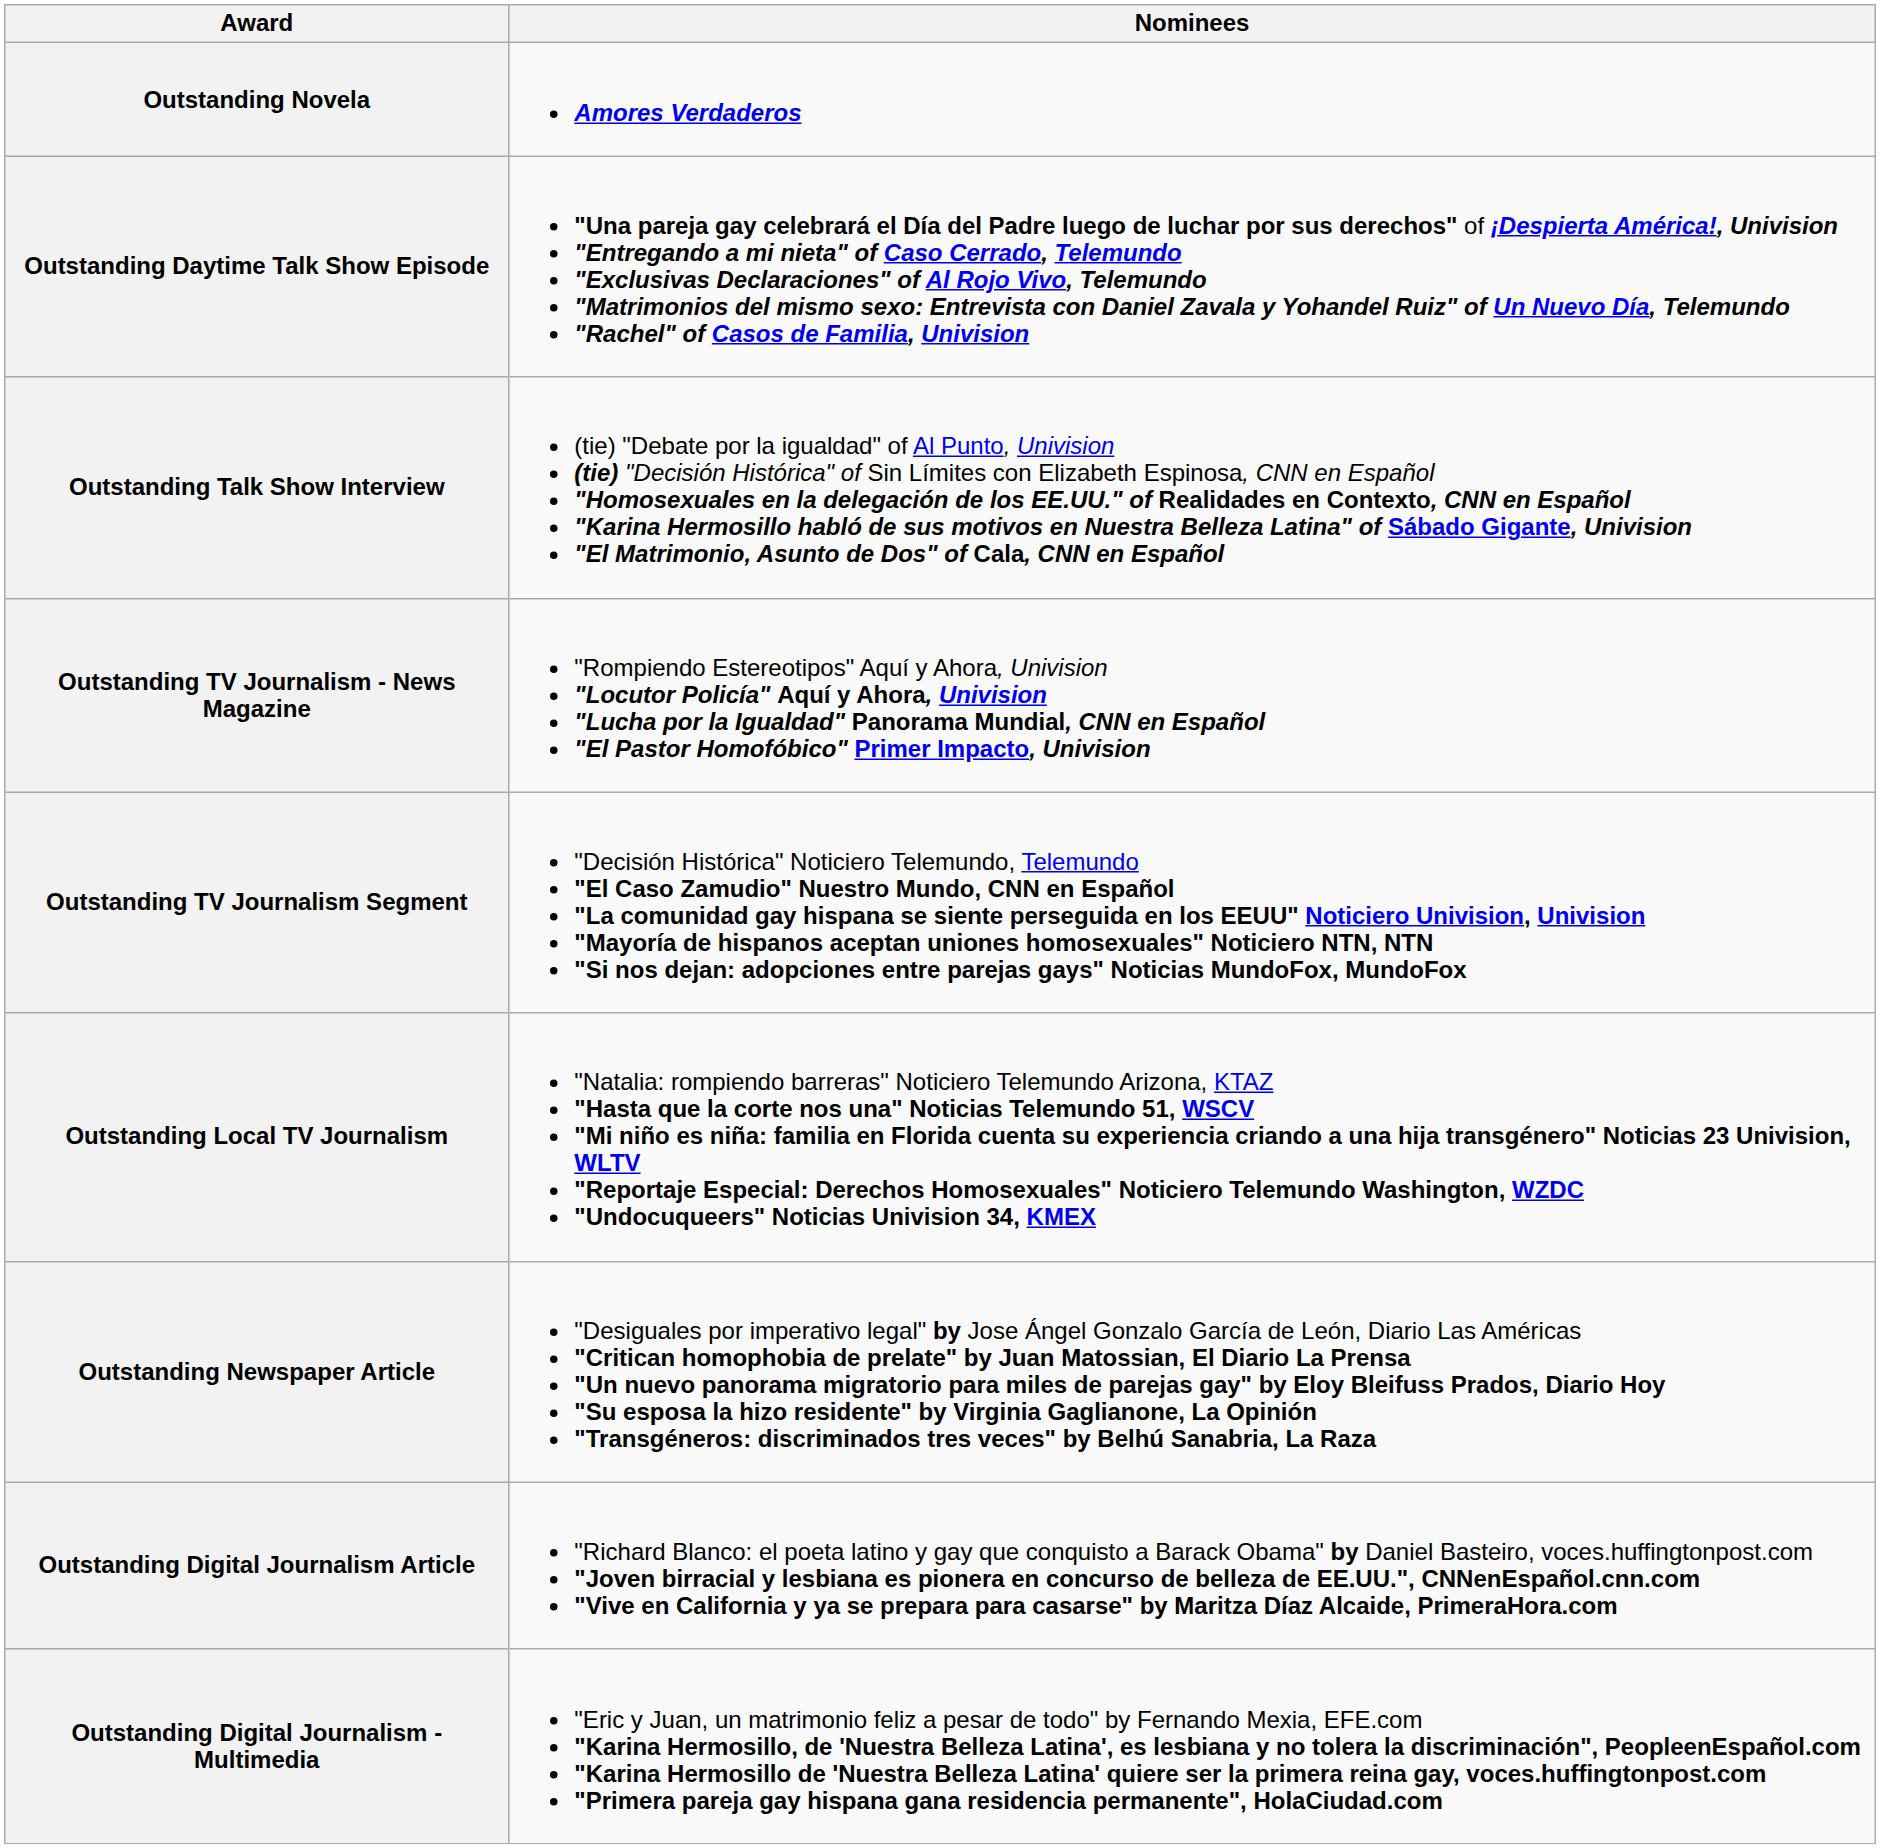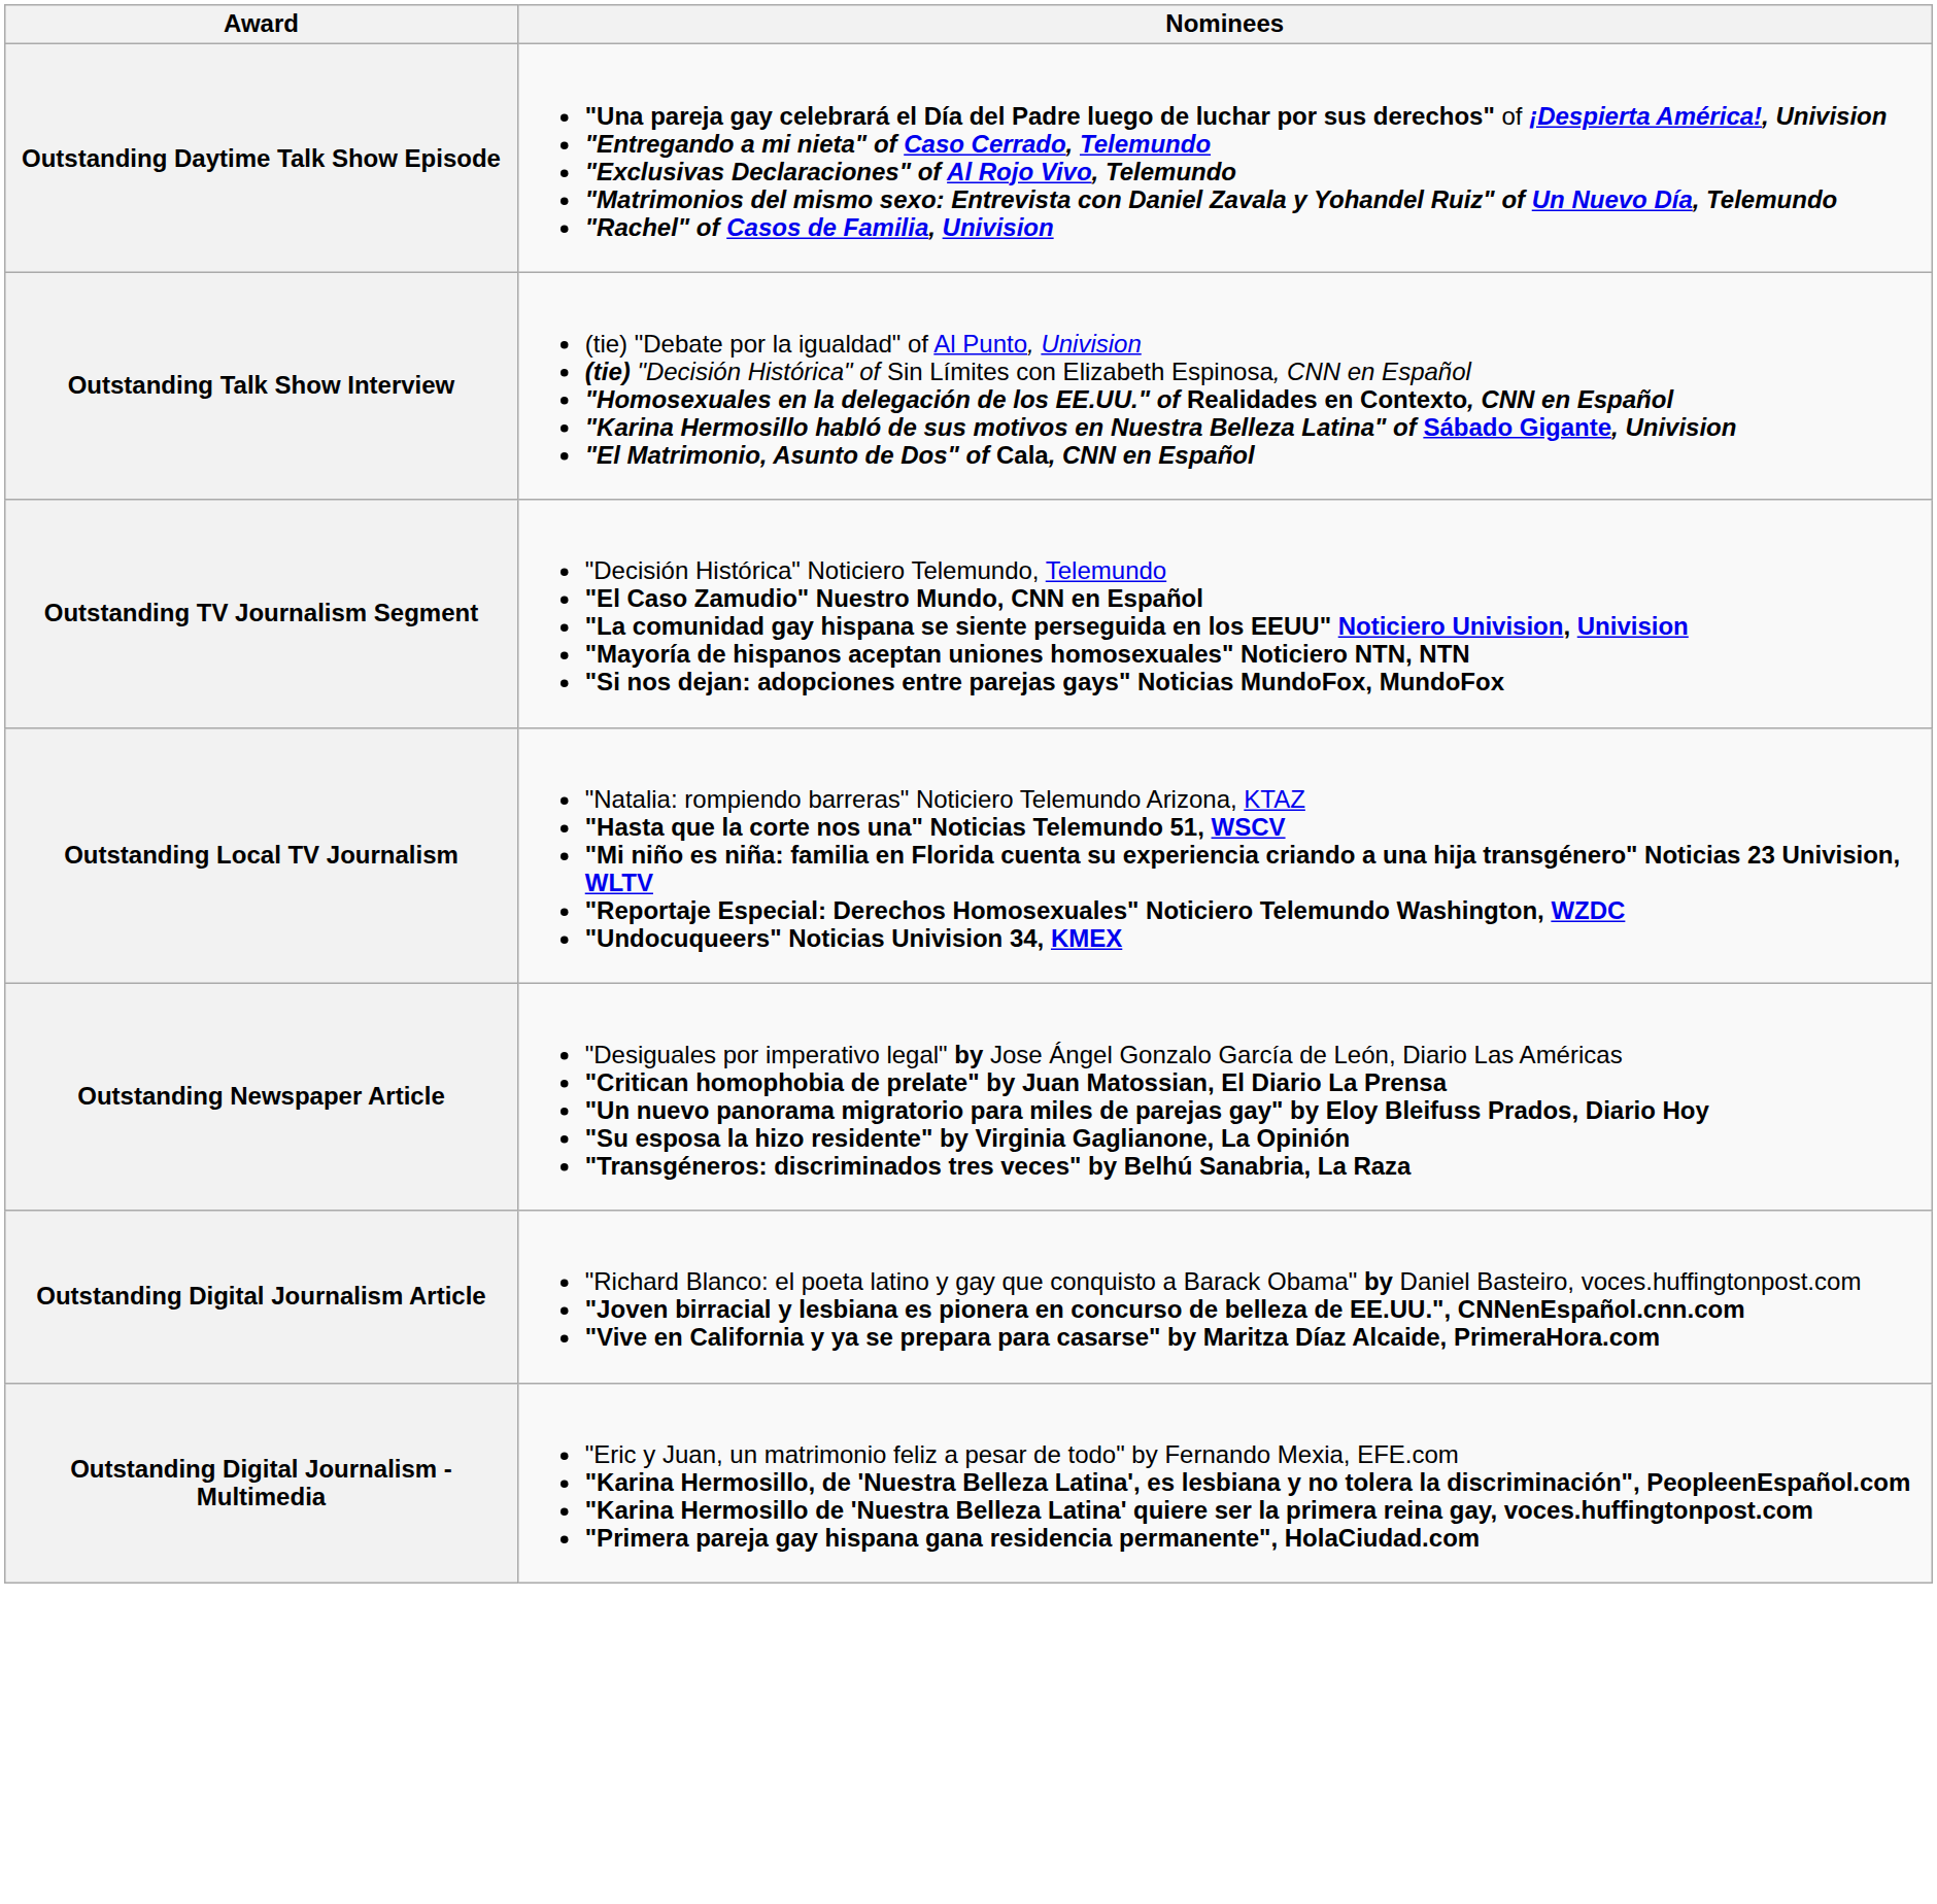- row: Outstanding Novela | Amores Verdaderos
- row: Outstanding TV Journalism - News Magazine | "Rompiendo Estereotipos" Aquí y Ahora, Univision "Locutor Policía" Aquí y Ahora, Univision "Lucha por la Igualdad" Panorama Mundial, CNN en Español "El Pastor Homofóbico" Primer Impacto, Univision
